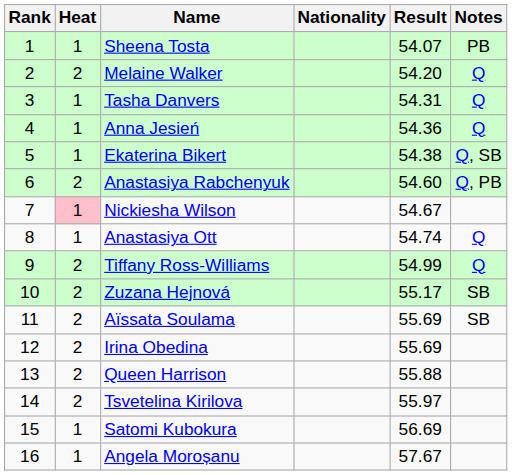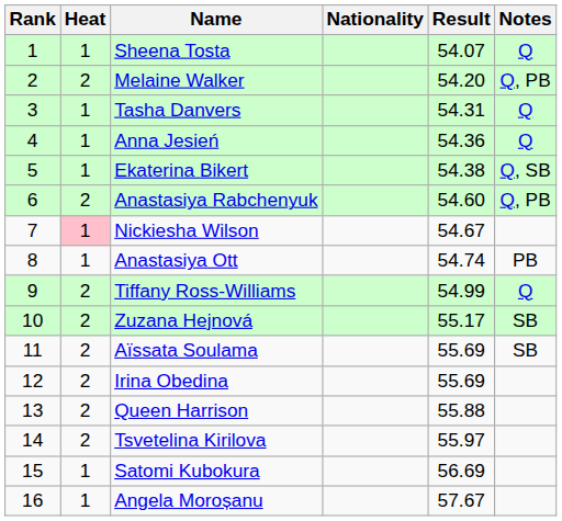Sheena Tosta | Notes: PB -> Q
Melaine Walker | Notes: Q -> Q, PB
Anastasiya Ott | Notes: Q -> PB
